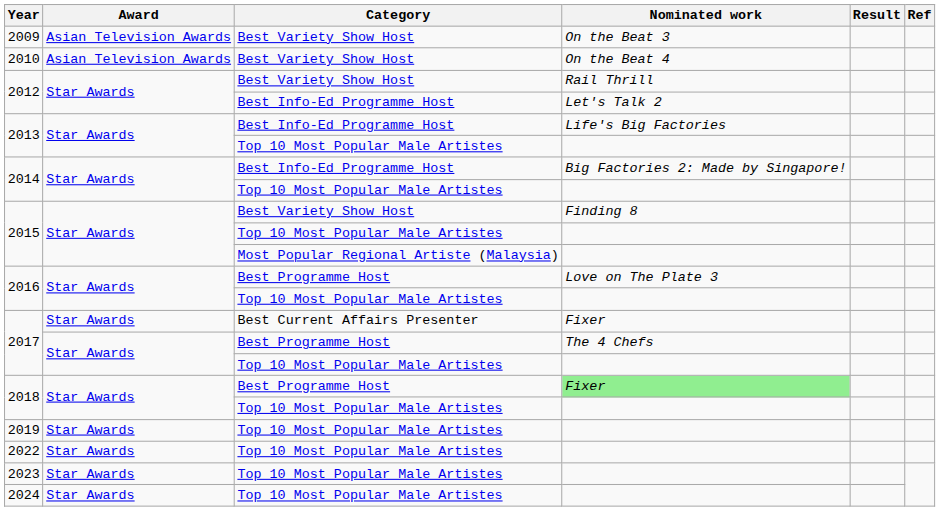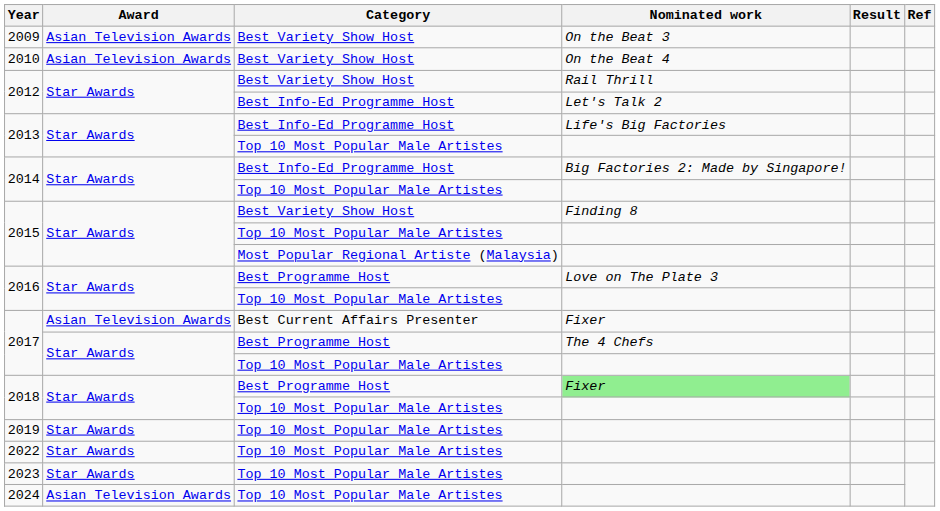2017 / Best Current Affairs Presenter | Award: Star Awards -> Asian Television Awards
2024 | Award: Star Awards -> Asian Television Awards
